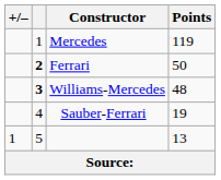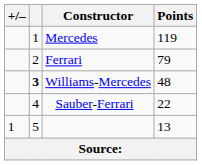Ferrari | column 2: bold -> normal
Ferrari | Points: 50 -> 79
Sauber-Ferrari | Points: 19 -> 22
